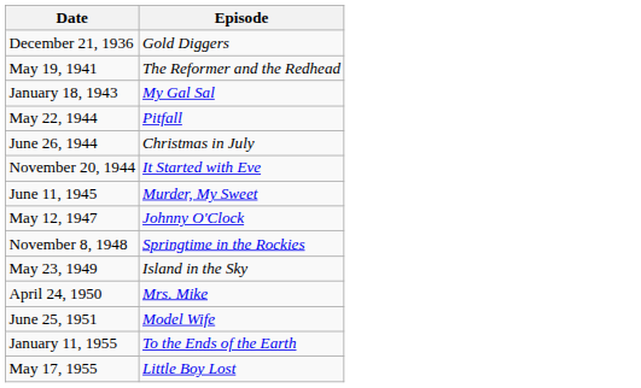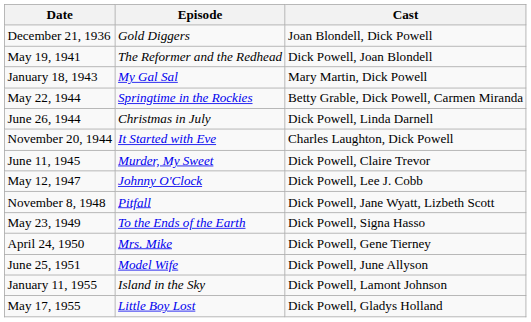+ column: Cast | Joan Blondell, Dick Powell | Dick Powell, Joan Blondell | Mary Martin, Dick Powell | Betty Grable, Dick Powell, Carmen Miranda | Dick Powell, Linda Darnell | Charles Laughton, Dick Powell | Dick Powell, Claire Trevor | Dick Powell, Lee J. Cobb | Dick Powell, Jane Wyatt, Lizbeth Scott | Dick Powell, Signa Hasso | Dick Powell, Gene Tierney | Dick Powell, June Allyson | Dick Powell, Lamont Johnson | Dick Powell, Gladys Holland
May 22, 1944 | Episode: Pitfall -> Springtime in the Rockies
November 8, 1948 | Episode: Springtime in the Rockies -> Pitfall
May 23, 1949 | Episode: Island in the Sky -> To the Ends of the Earth
January 11, 1955 | Episode: To the Ends of the Earth -> Island in the Sky
